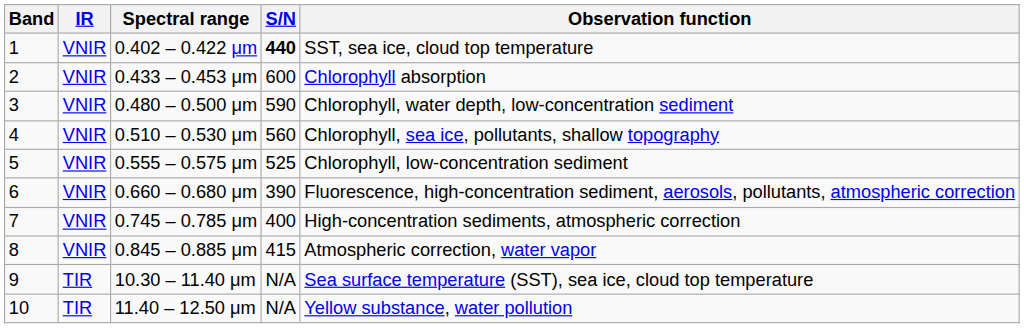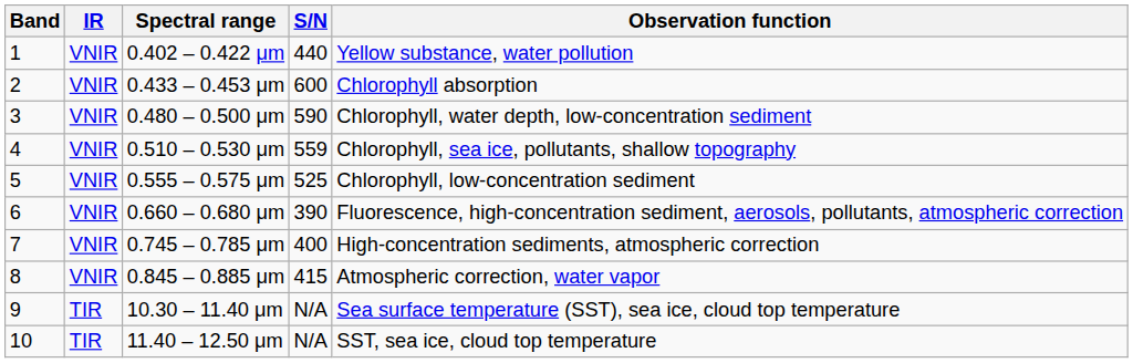0.402 – 0.422 μm | S/N: bold -> normal
0.402 – 0.422 μm | Observation function: SST, sea ice, cloud top temperature -> Yellow substance, water pollution
0.510 – 0.530 μm | S/N: 560 -> 559
11.40 – 12.50 μm | Observation function: Yellow substance, water pollution -> SST, sea ice, cloud top temperature
